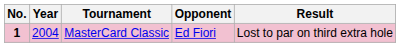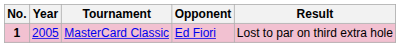MasterCard Classic | Year: 2004 -> 2005
